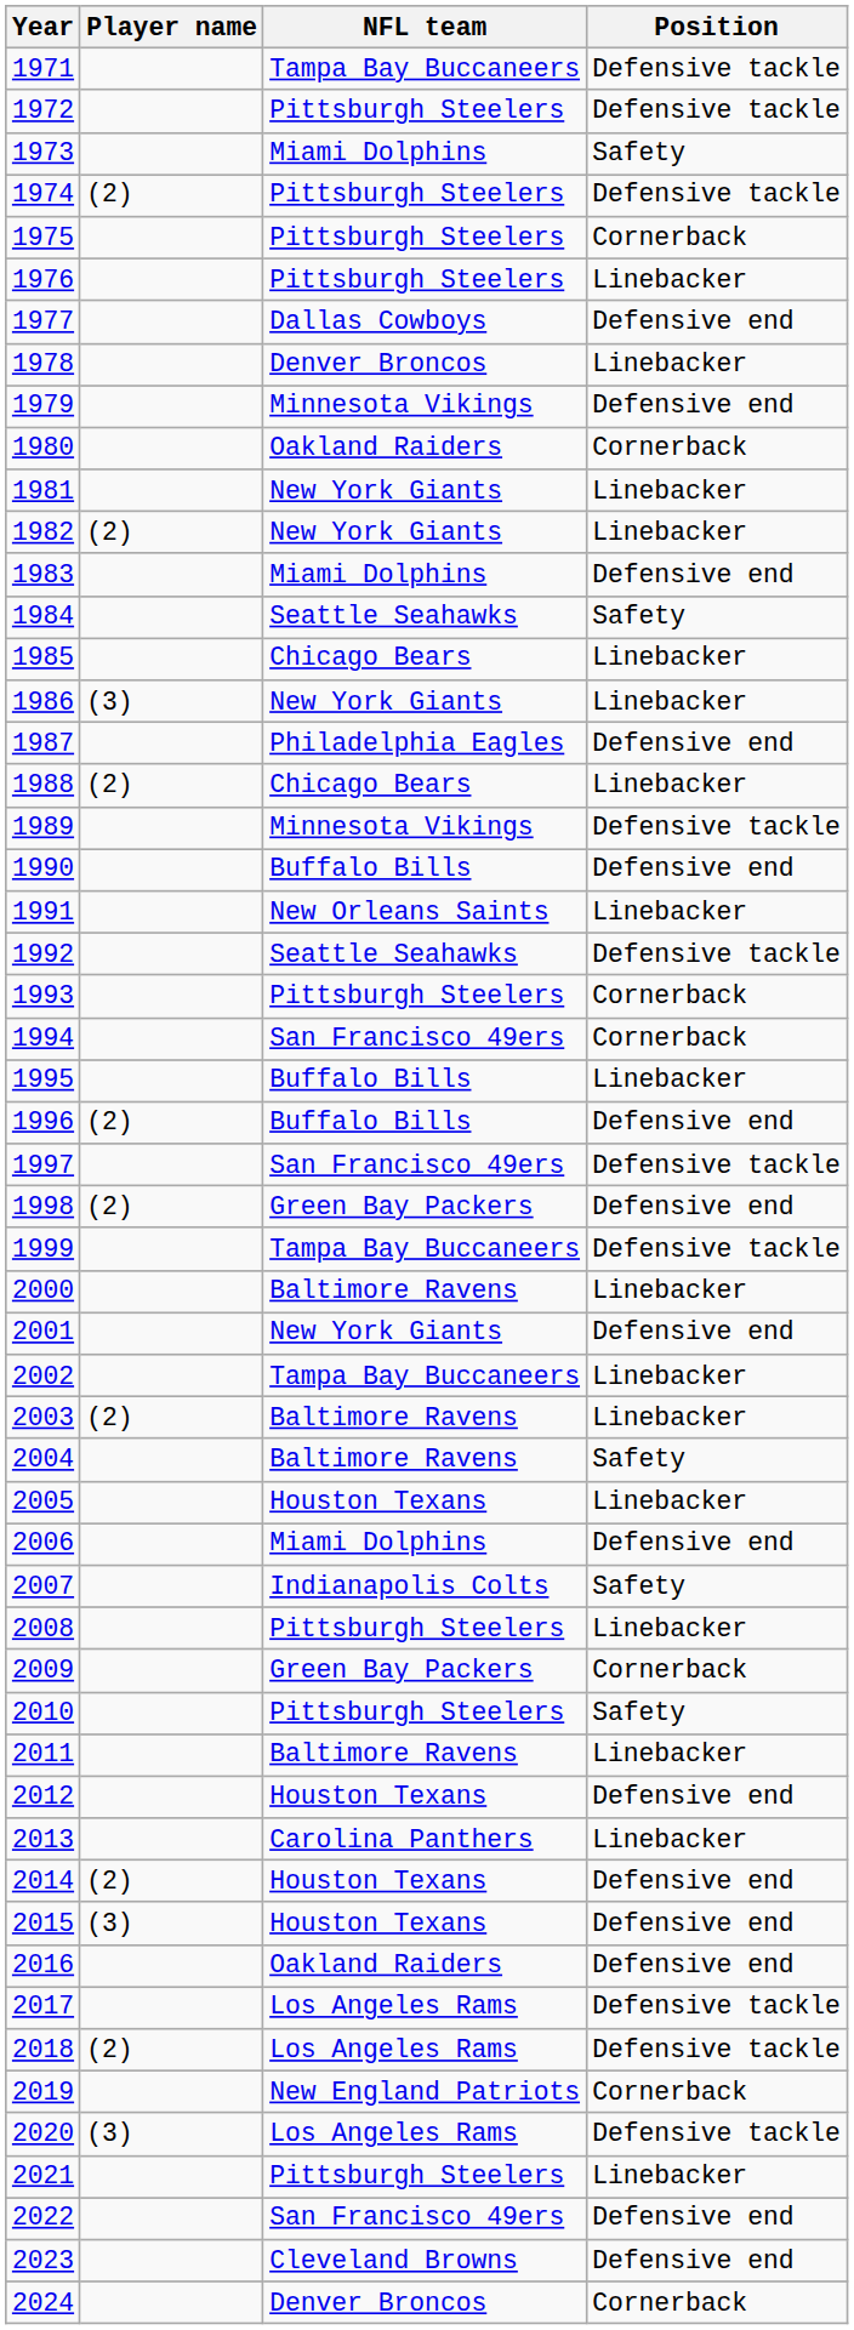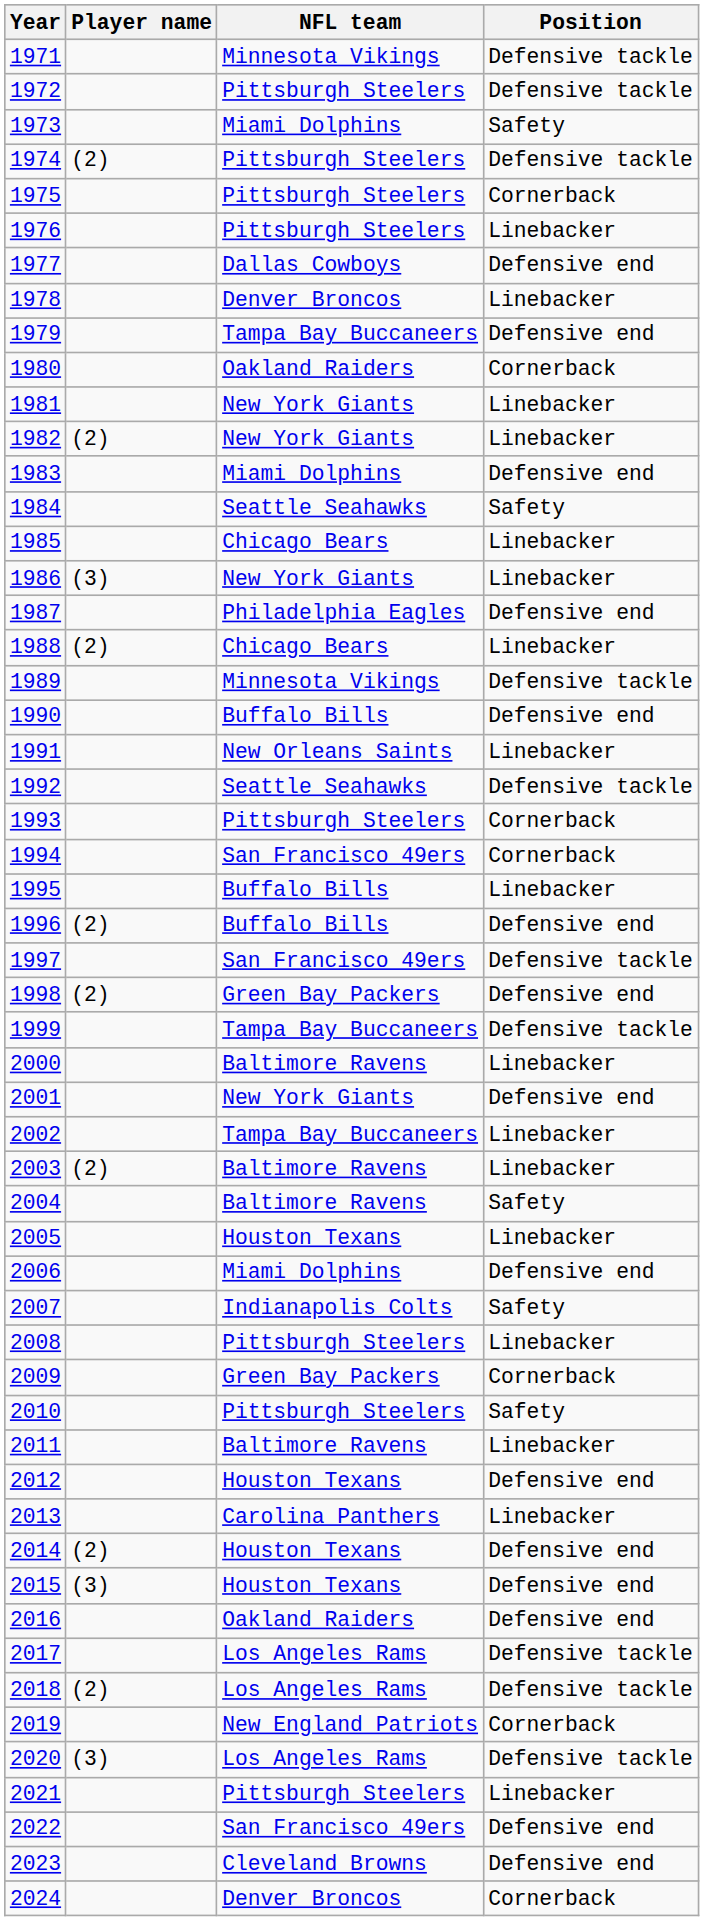1971 | NFL team: Tampa Bay Buccaneers -> Minnesota Vikings
1979 | NFL team: Minnesota Vikings -> Tampa Bay Buccaneers
